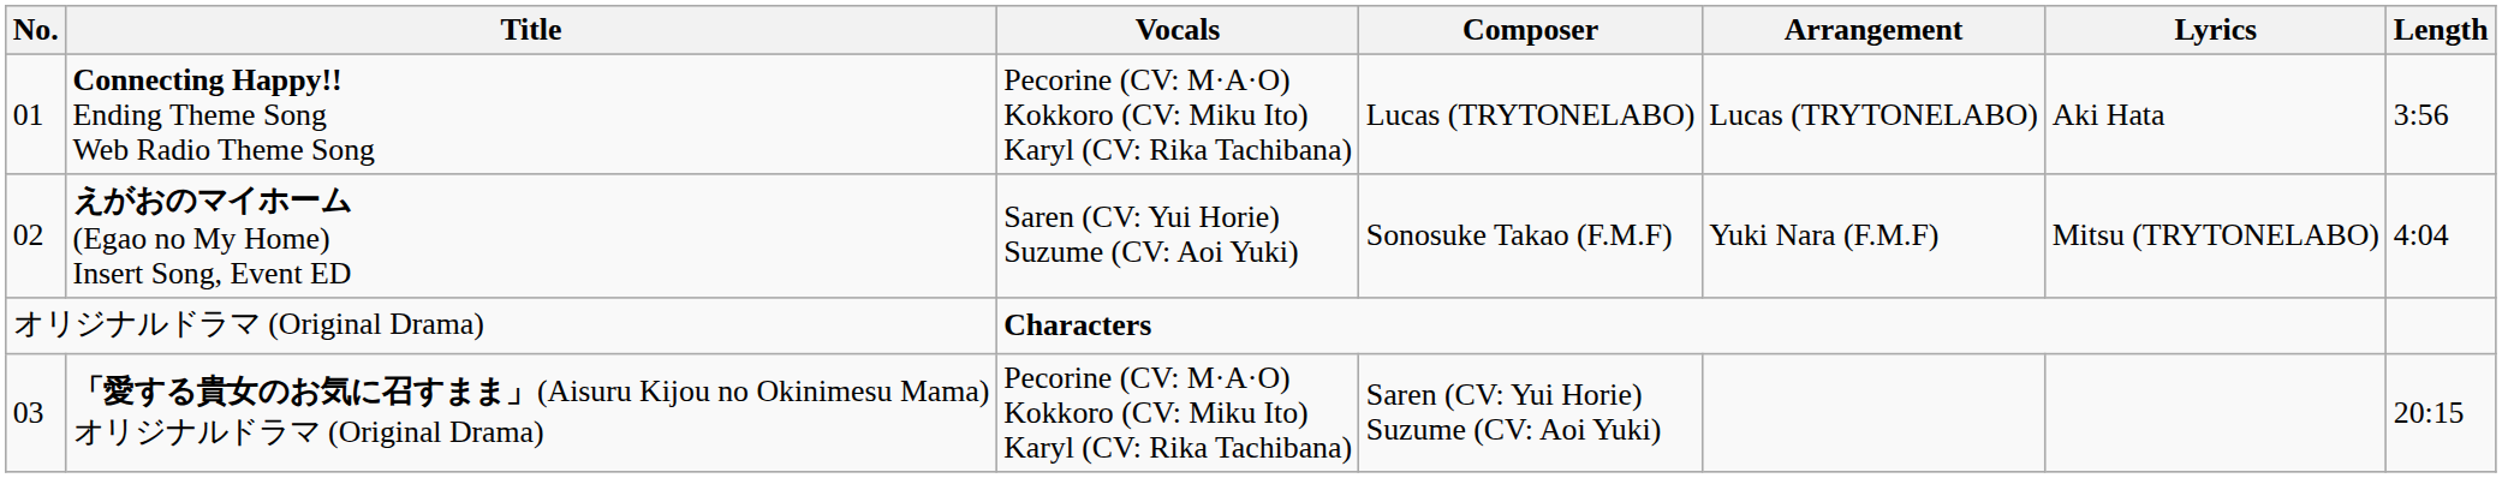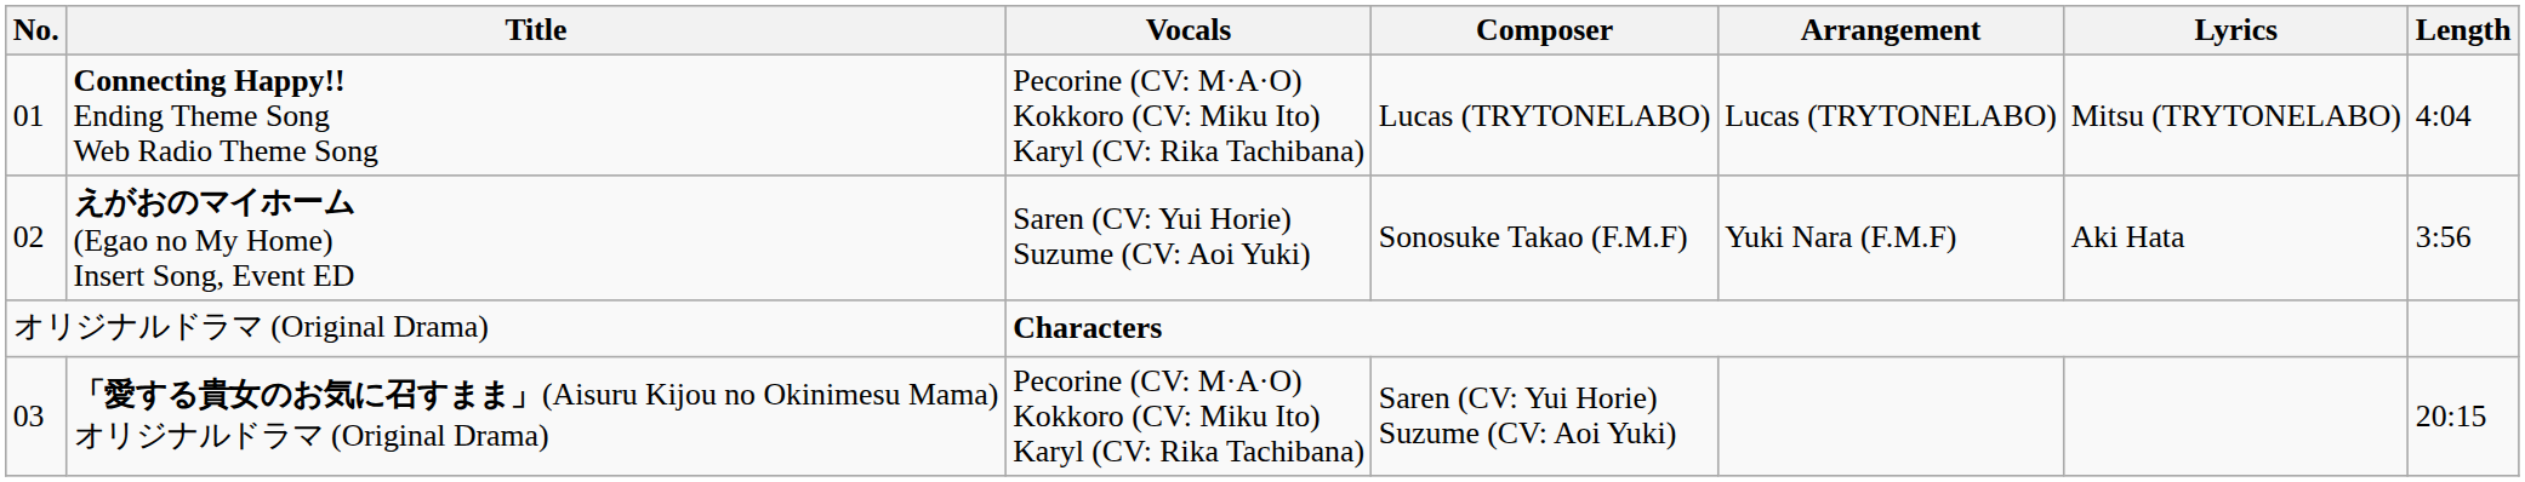Connecting Happy!! Ending Theme Song Web Radio Theme Song | Lyrics: Aki Hata -> Mitsu (TRYTONELABO)
Connecting Happy!! Ending Theme Song Web Radio Theme Song | Length: 3:56 -> 4:04
えがおのマイホーム (Egao no My Home) Insert Song, Event ED | Lyrics: Mitsu (TRYTONELABO) -> Aki Hata
えがおのマイホーム (Egao no My Home) Insert Song, Event ED | Length: 4:04 -> 3:56
